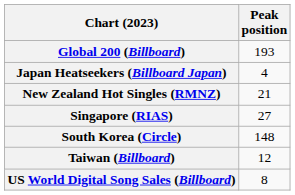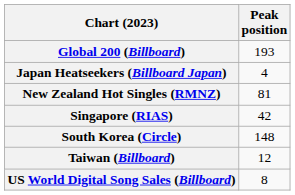New Zealand Hot Singles (RMNZ) | Peak position: 21 -> 81
Singapore (RIAS) | Peak position: 27 -> 42
